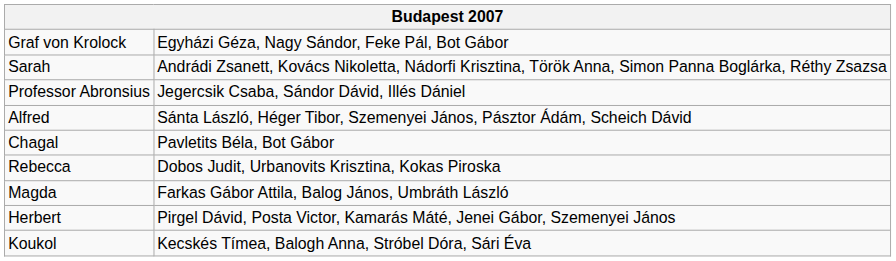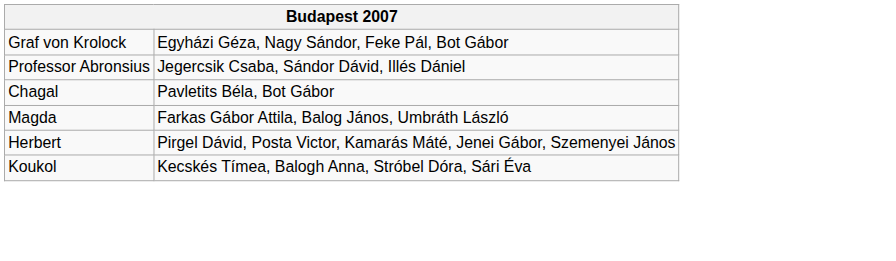- row: Sarah | Andrádi Zsanett, Kovács Nikoletta, Nádorfi Krisztina, Török Anna, Simon Panna Boglárka, Réthy Zsazsa
- row: Alfred | Sánta László, Héger Tibor, Szemenyei János, Pásztor Ádám, Scheich Dávid
- row: Rebecca | Dobos Judit, Urbanovits Krisztina, Kokas Piroska
